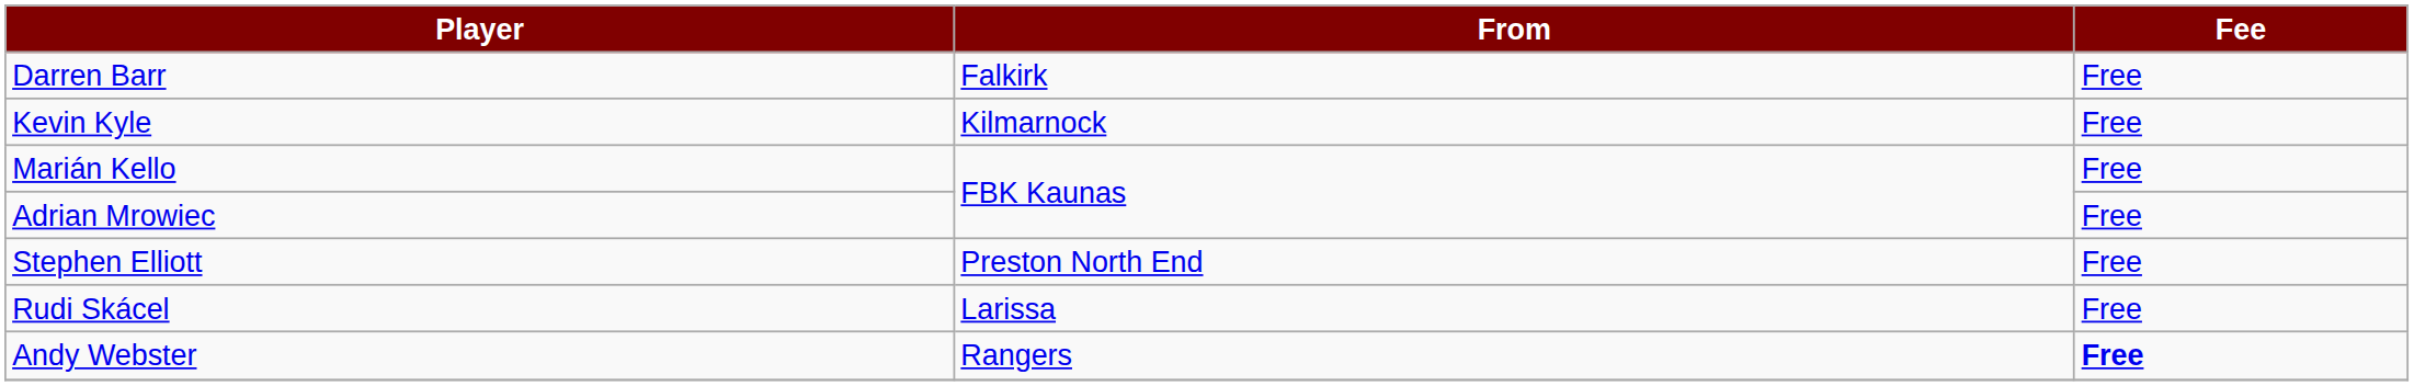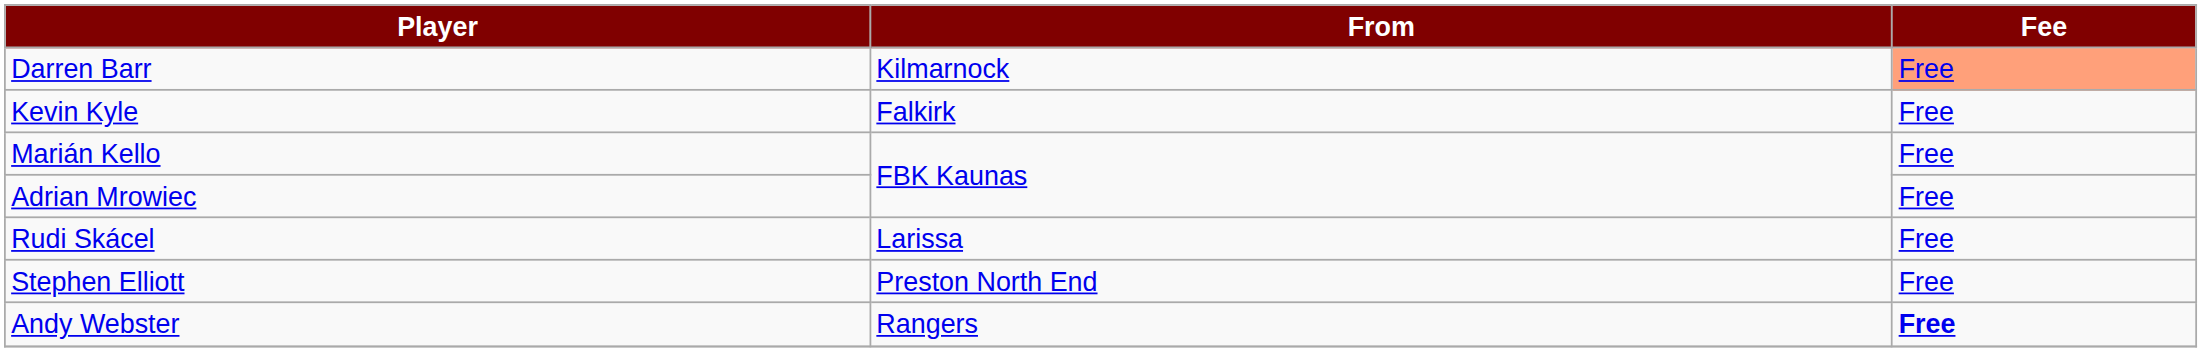Darren Barr | From: Falkirk -> Kilmarnock
Darren Barr | Fee: no background -> lightsalmon background
Kevin Kyle | From: Kilmarnock -> Falkirk
rows swapped: Stephen Elliott <-> Rudi Skácel
